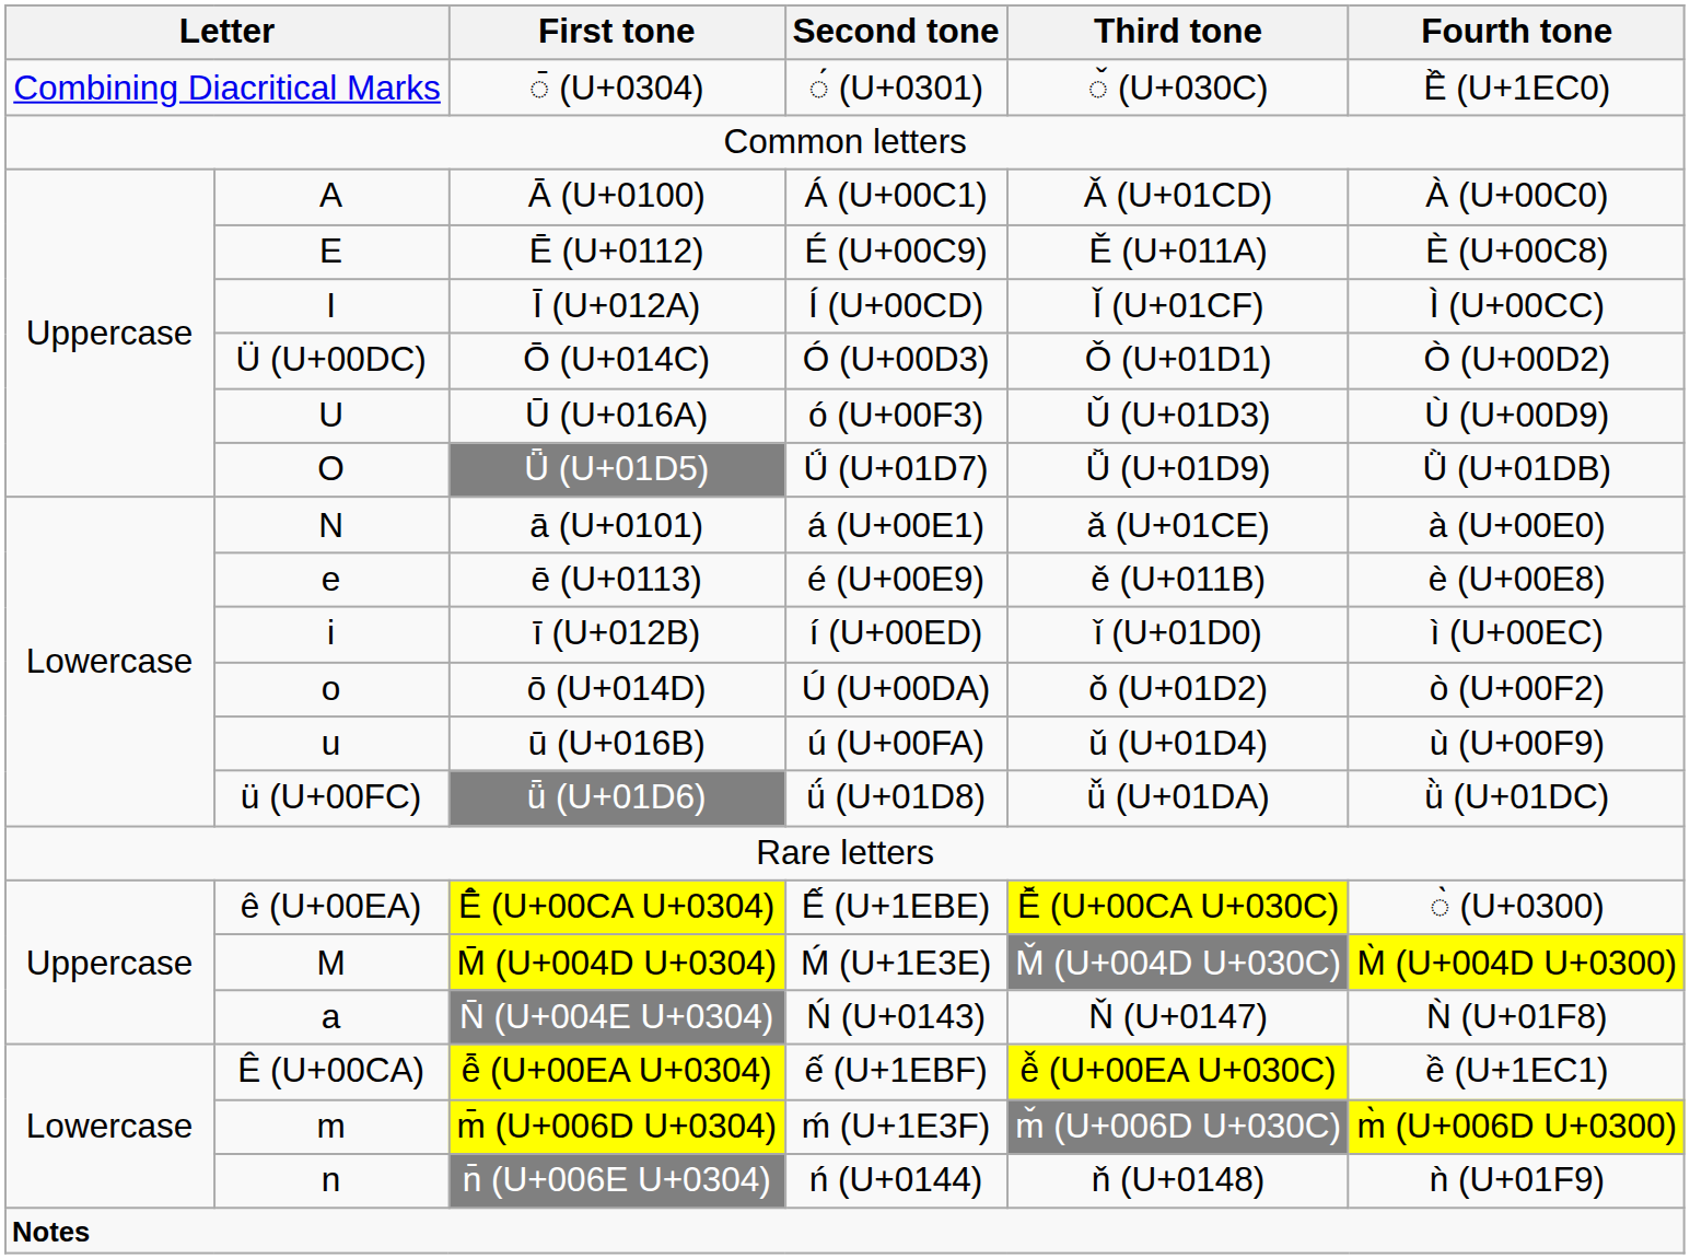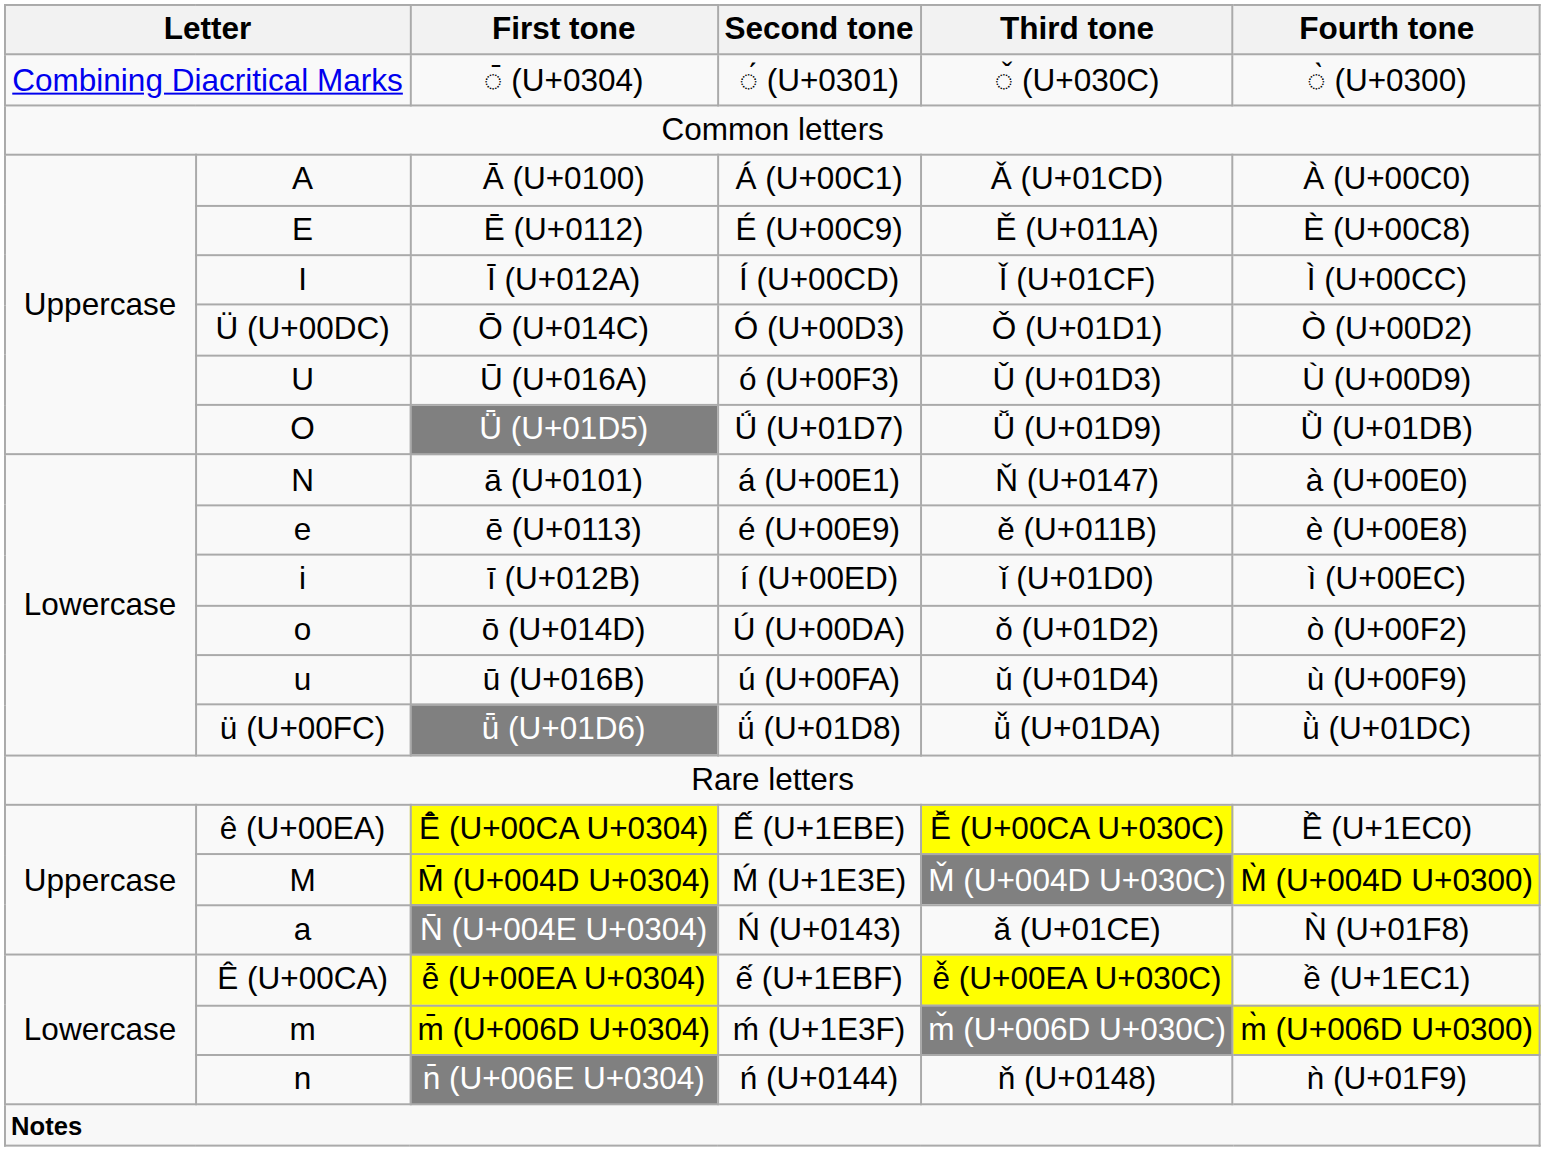◌̄ (U+0304) | Fourth tone: Ề (U+1EC0) -> ◌̀ (U+0300)
ā (U+0101) | Third tone: ǎ (U+01CE) -> Ň (U+0147)
Ê̄ (U+00CA U+0304) | Fourth tone: ◌̀ (U+0300) -> Ề (U+1EC0)
N̄ (U+004E U+0304) | Third tone: Ň (U+0147) -> ǎ (U+01CE)
